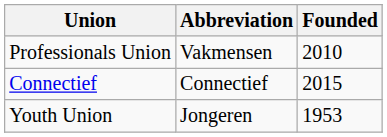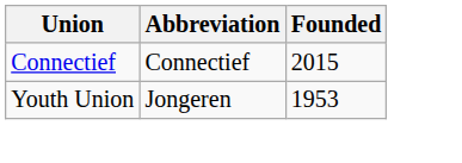- row: Professionals Union | Vakmensen | 2010
